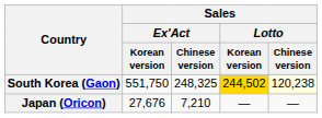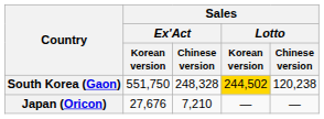South Korea (Gaon) | Sales / Ex'Act / Chinese version: 248,325 -> 248,328
South Korea (Gaon) | Sales / Lotto / Chinese version: lightyellow background -> no background
